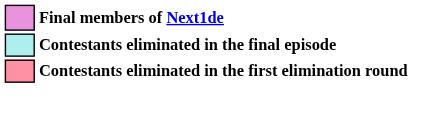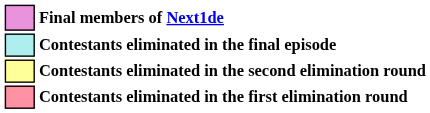+ row: Contestants eliminated in the second elimination round
